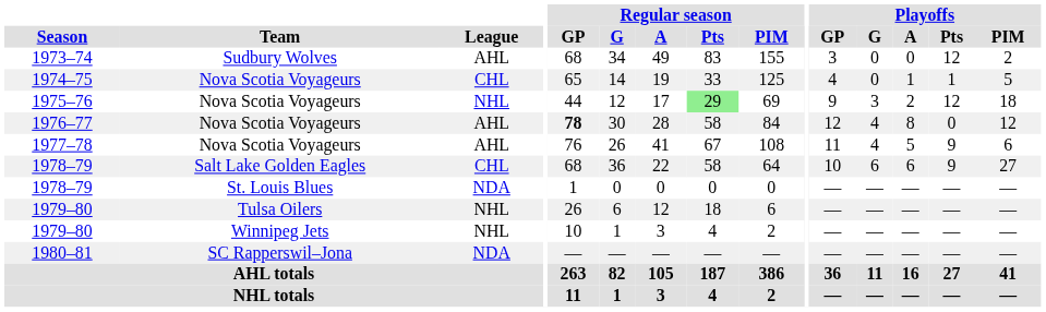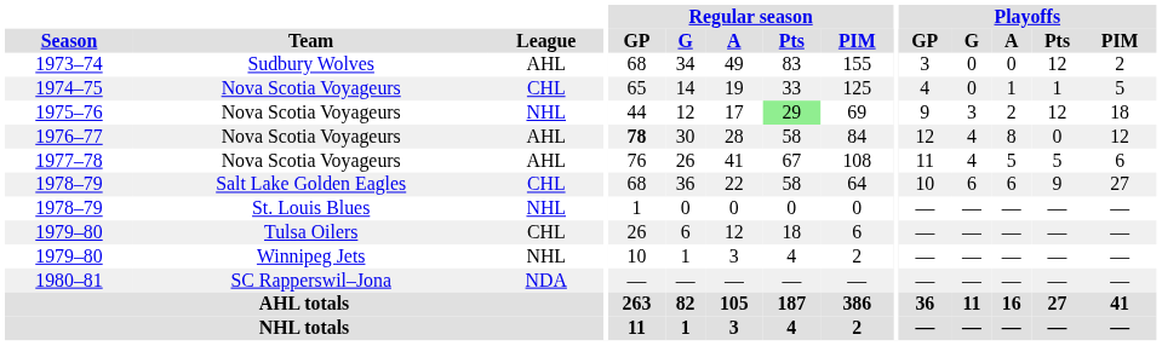1977–78 | Playoffs / Pts: 9 -> 5
1978–79 / St. Louis Blues | League: NDA -> NHL
1979–80 / Tulsa Oilers | League: NHL -> CHL
